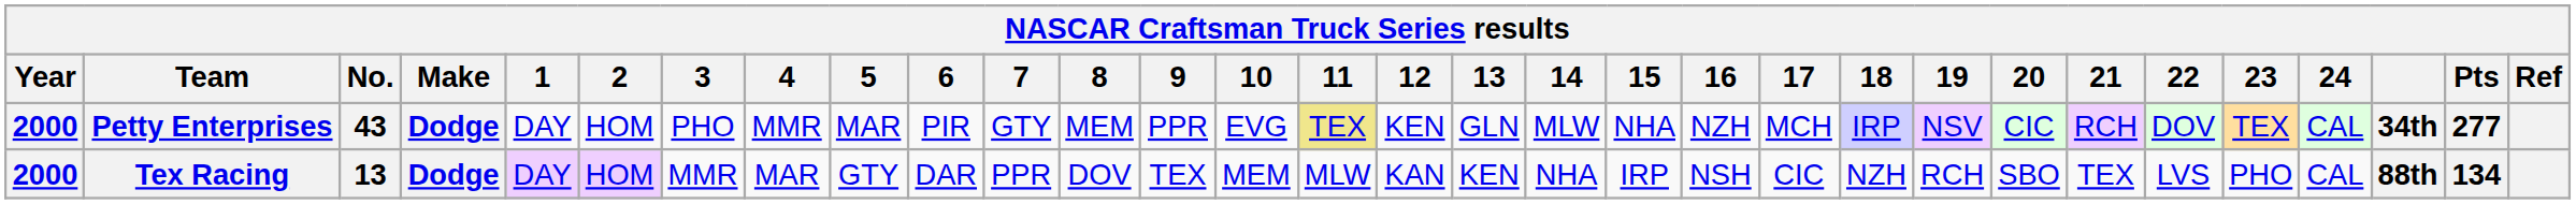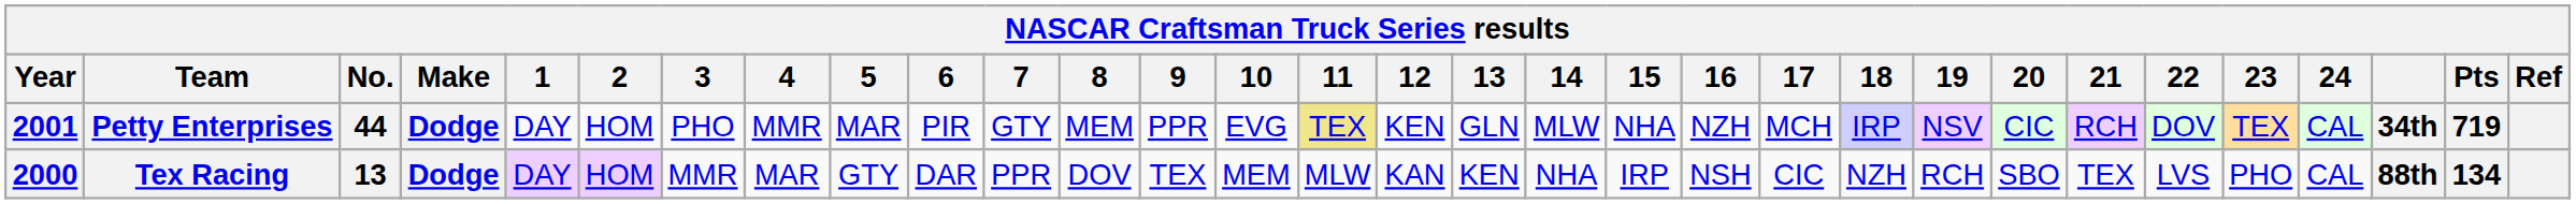Petty Enterprises | Year: 2000 -> 2001
Petty Enterprises | No.: 43 -> 44
Petty Enterprises | Pts: 277 -> 719
